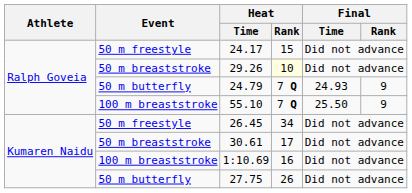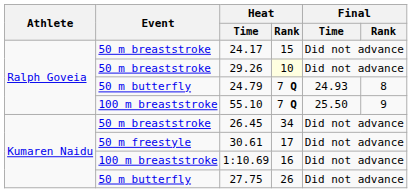24.17 | Event: 50 m freestyle -> 50 m breaststroke
24.79 | Final / Rank: 9 -> 8
26.45 | Event: 50 m freestyle -> 50 m breaststroke
30.61 | Event: 50 m breaststroke -> 50 m freestyle
